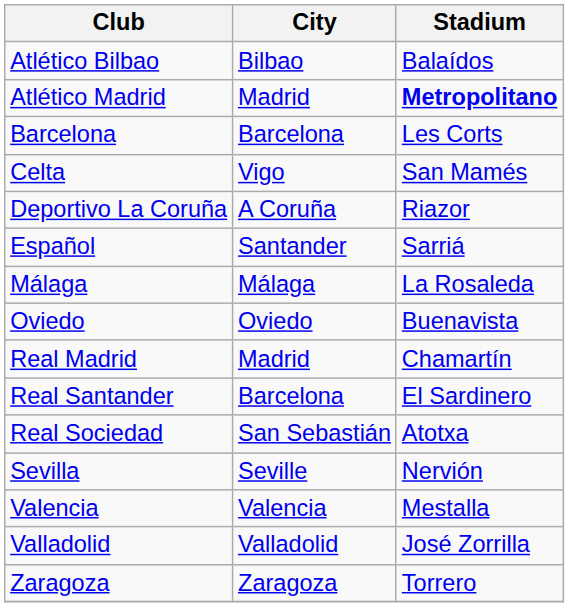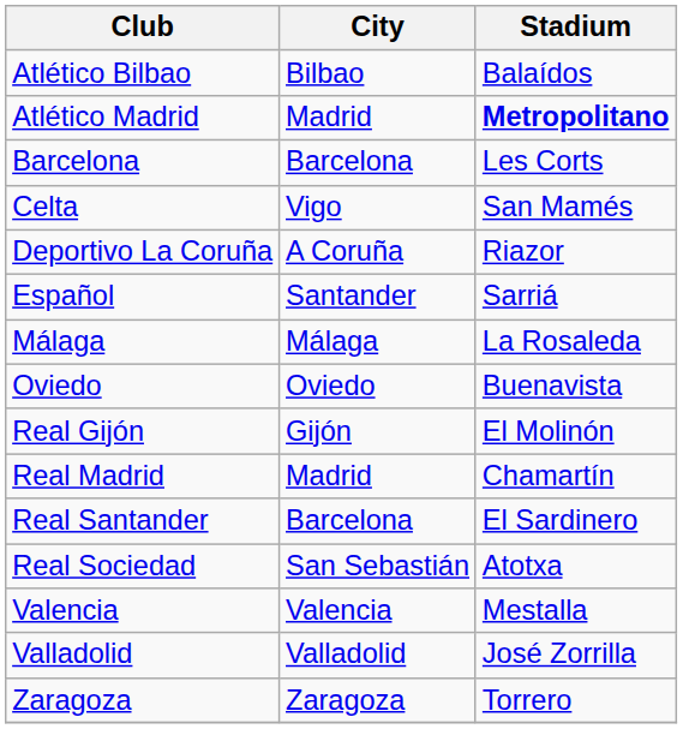+ row: Real Gijón | Gijón | El Molinón
- row: Sevilla | Seville | Nervión
